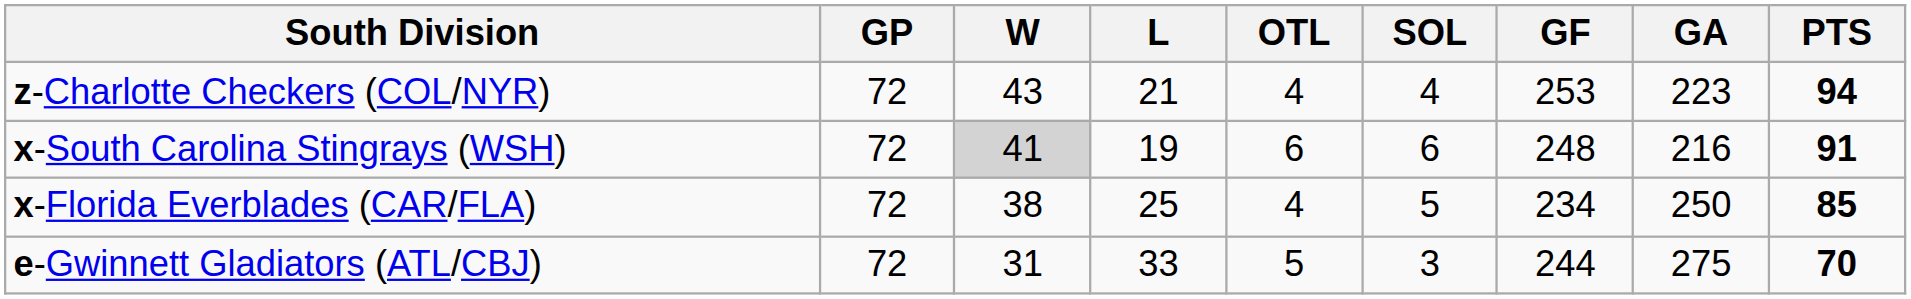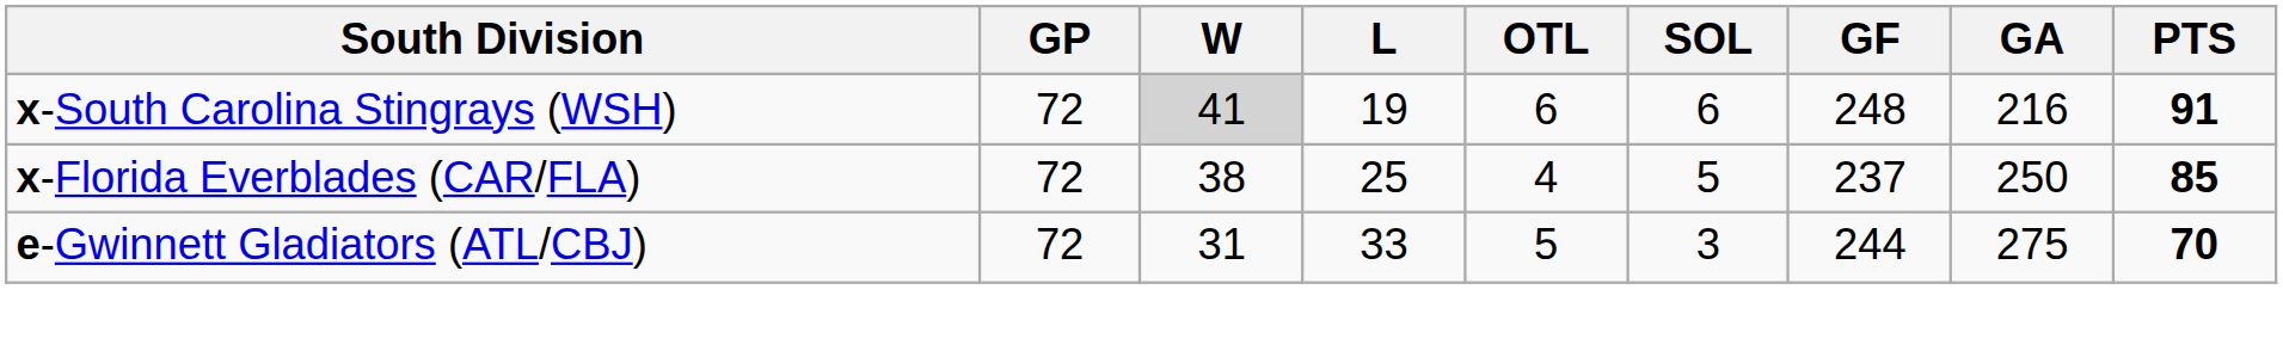- row: z-Charlotte Checkers (COL/NYR) | 72 | 43 | 21 | 4 | 4 | 253 | 223 | 94
x-Florida Everblades (CAR/FLA) | GF: 234 -> 237
